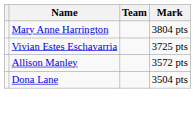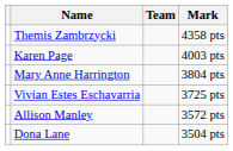+ row: Themis Zambrzycki | 4358 pts
+ row: Karen Page | 4003 pts
